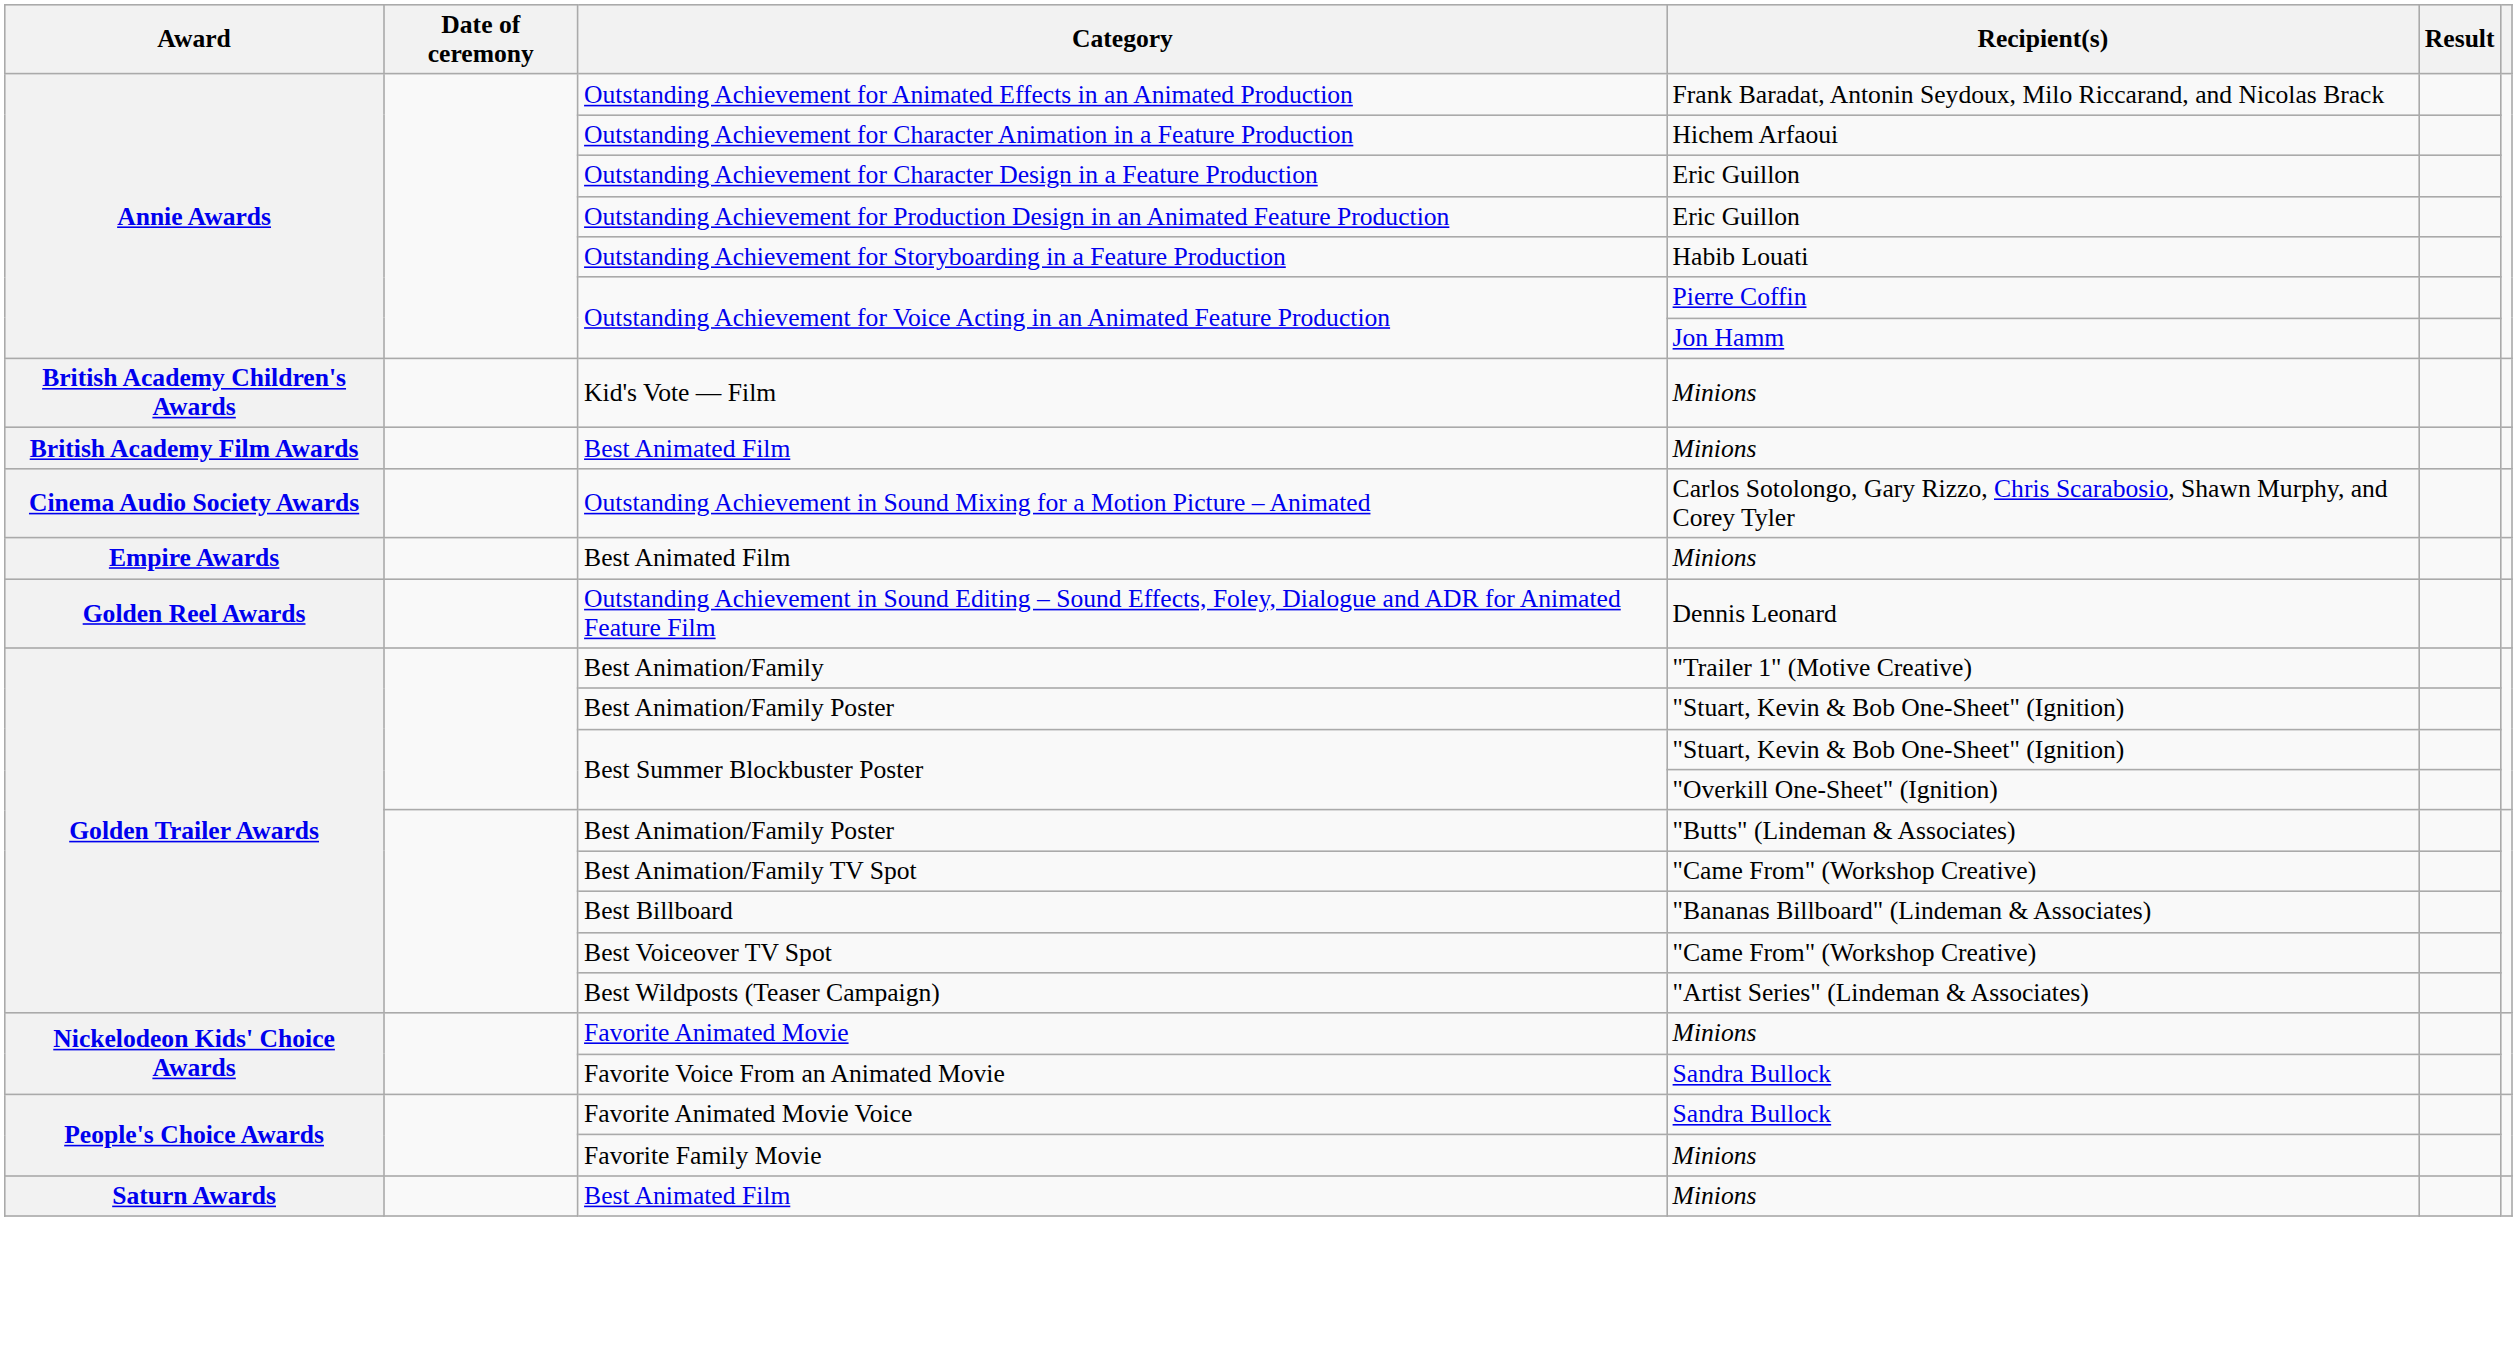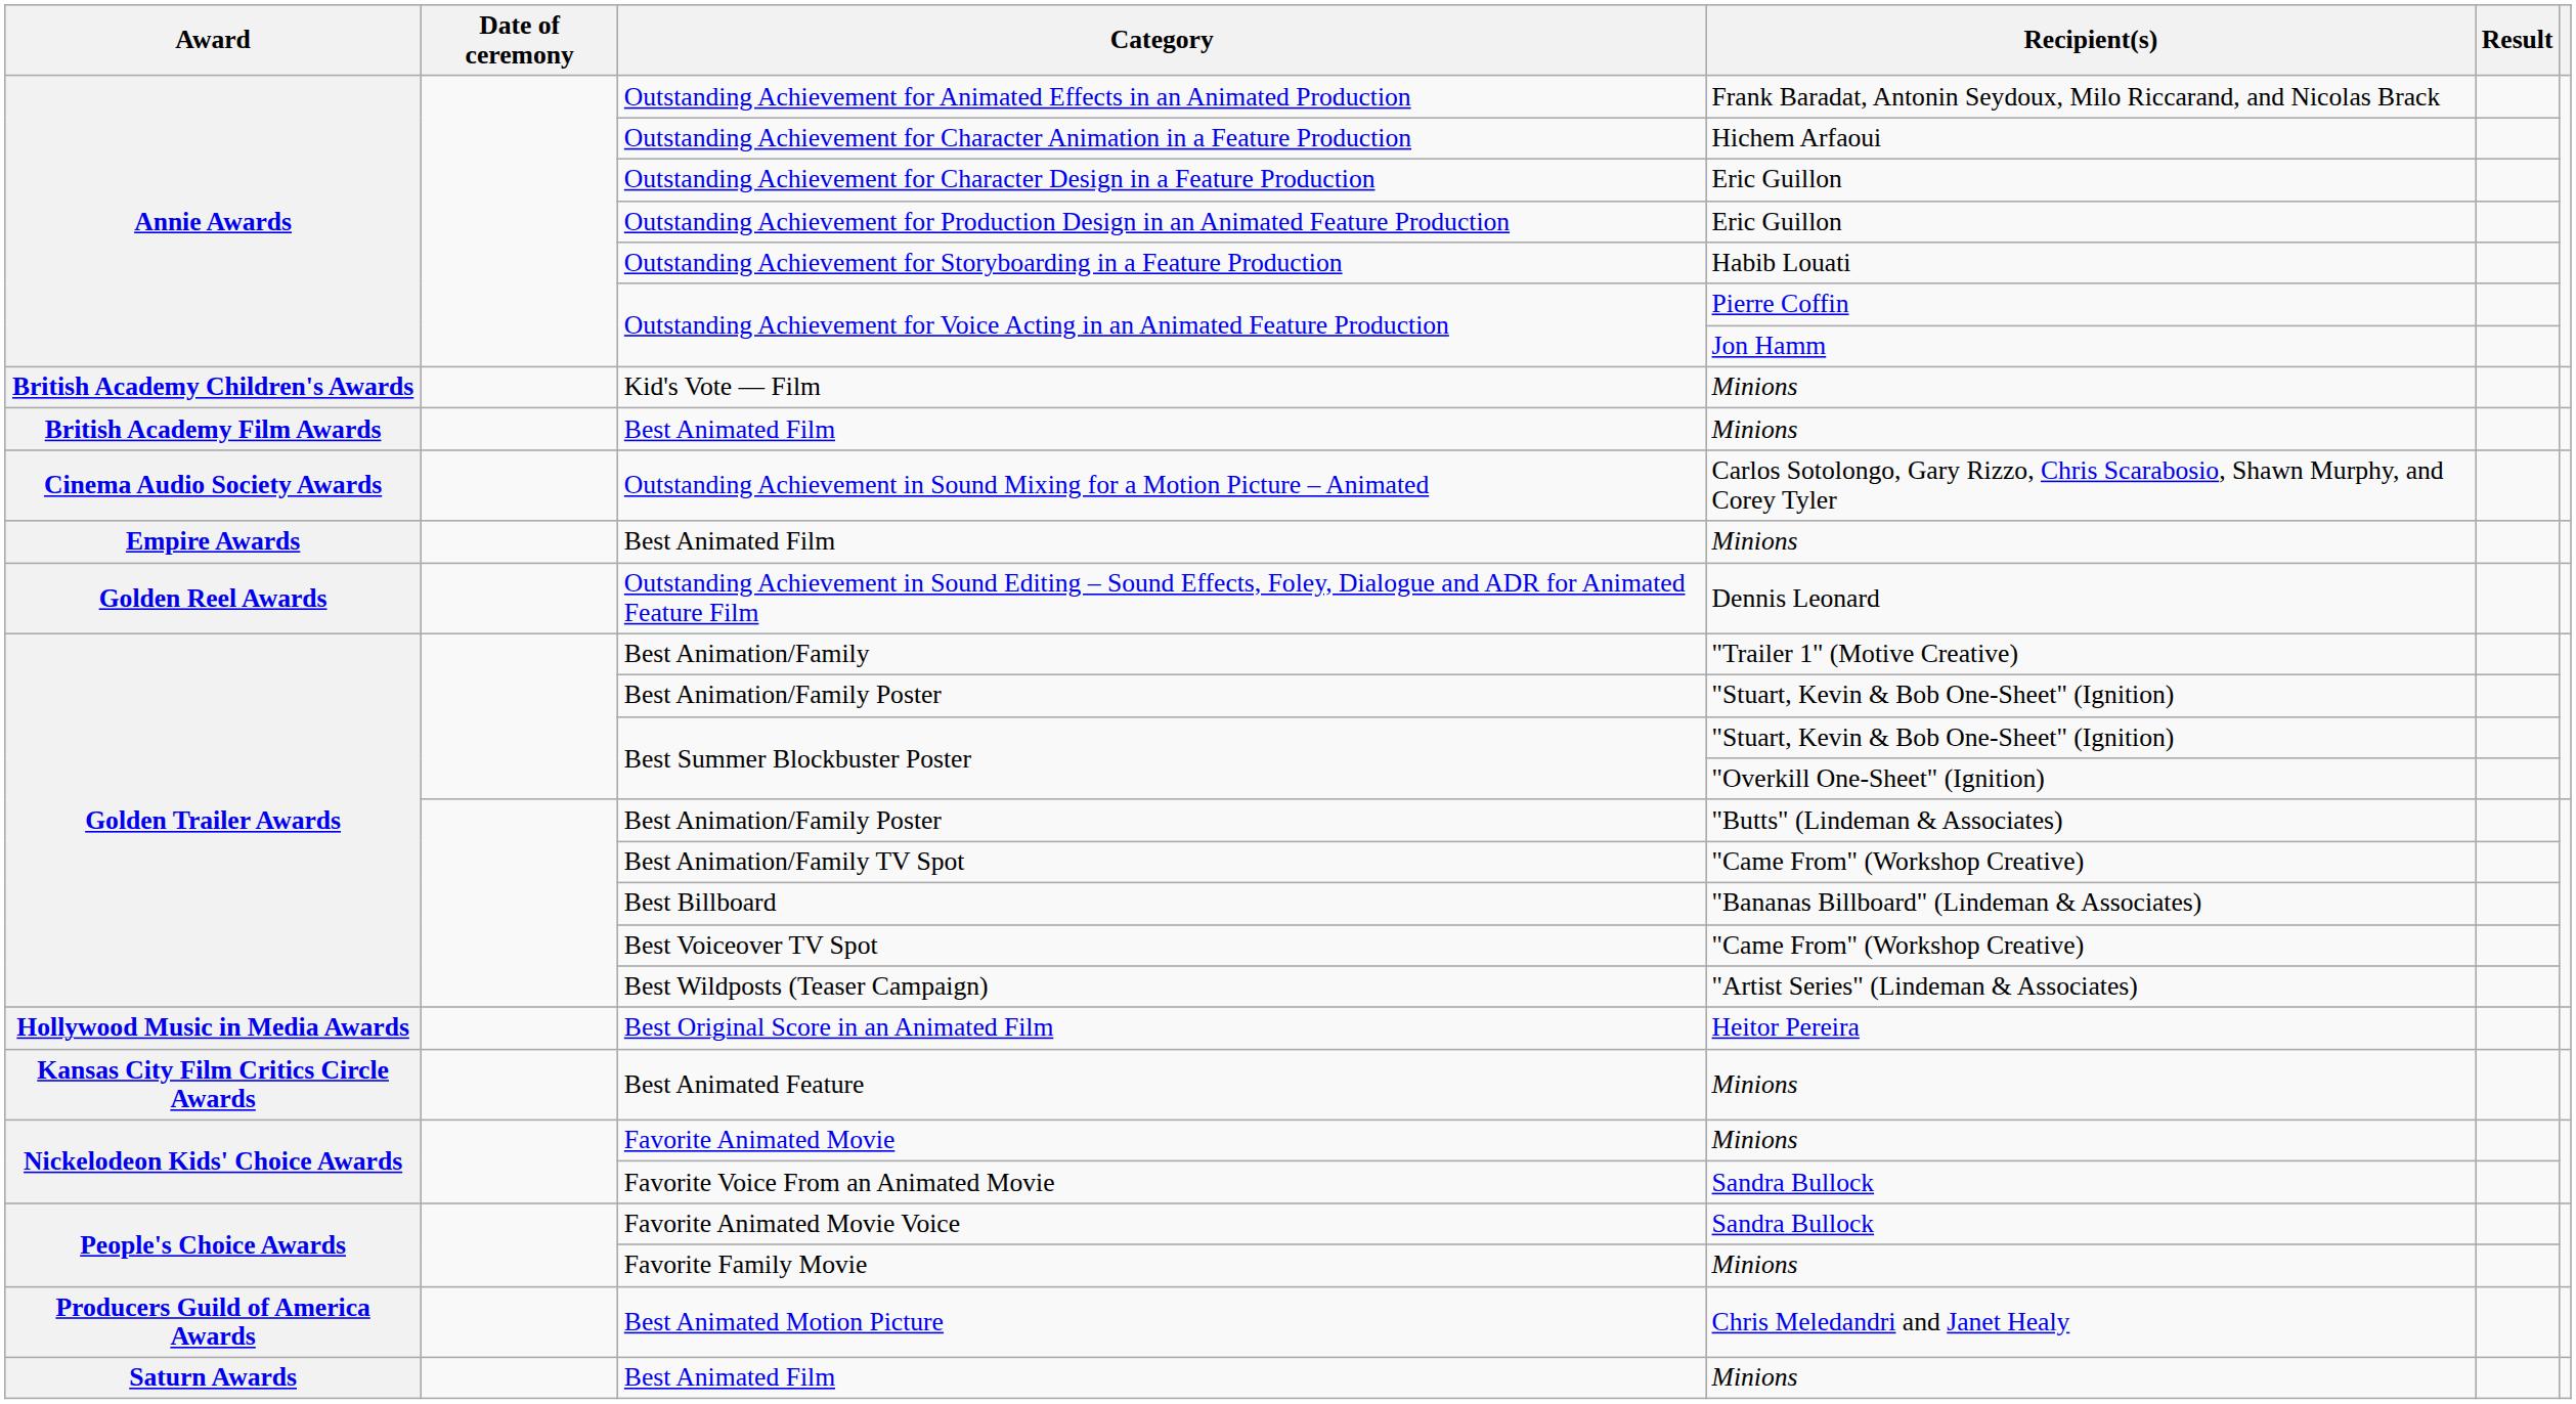+ row: Hollywood Music in Media Awards | Best Original Score in an Animated Film | Heitor Pereira
+ row: Kansas City Film Critics Circle Awards | Best Animated Feature | Minions
+ row: Producers Guild of America Awards | Best Animated Motion Picture | Chris Meledandri and Janet Healy
